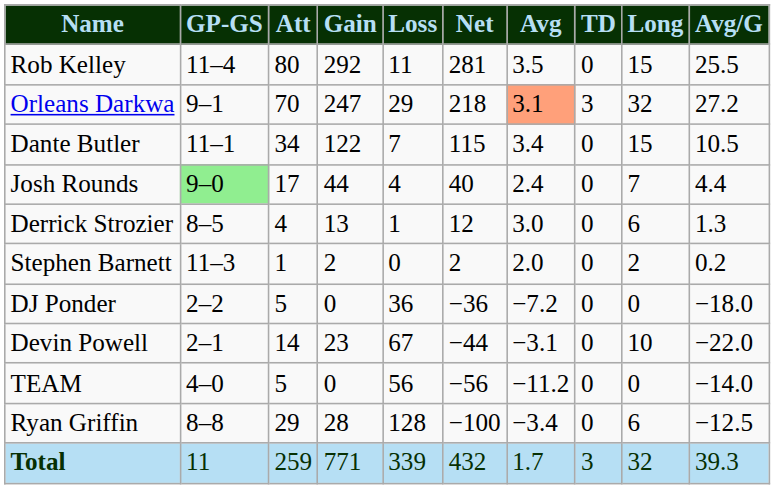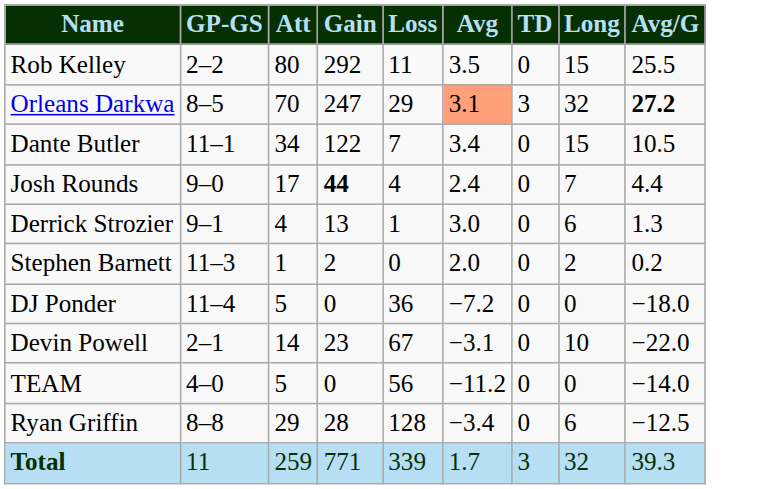- column: Net | 281 | 218 | 115 | 40 | 12 | 2 | −36 | −44 | −56 | −100 | 432
Rob Kelley | GP-GS: 11–4 -> 2–2
Orleans Darkwa | GP-GS: 9–1 -> 8–5
Orleans Darkwa | Avg/G: normal -> bold
Josh Rounds | GP-GS: lightgreen background -> no background
Josh Rounds | Gain: normal -> bold
Derrick Strozier | GP-GS: 8–5 -> 9–1
DJ Ponder | GP-GS: 2–2 -> 11–4
